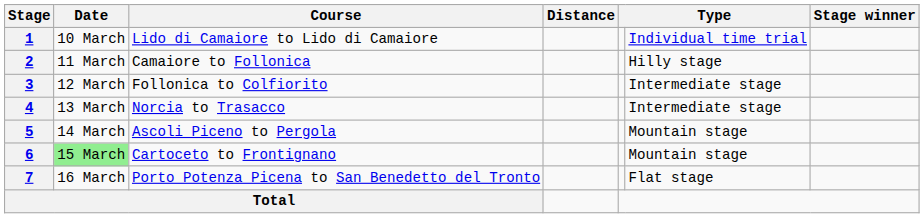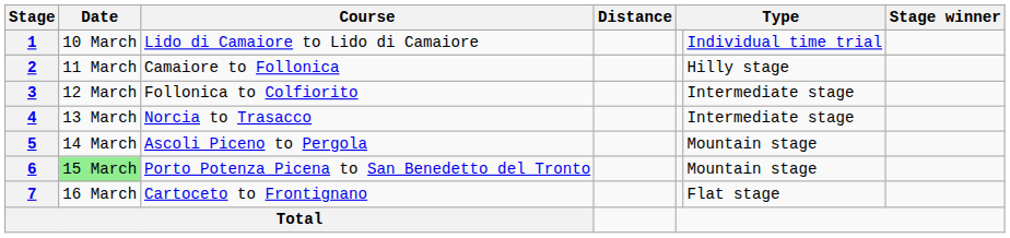6 | Course: Cartoceto to Frontignano -> Porto Potenza Picena to San Benedetto del Tronto
7 | Course: Porto Potenza Picena to San Benedetto del Tronto -> Cartoceto to Frontignano
